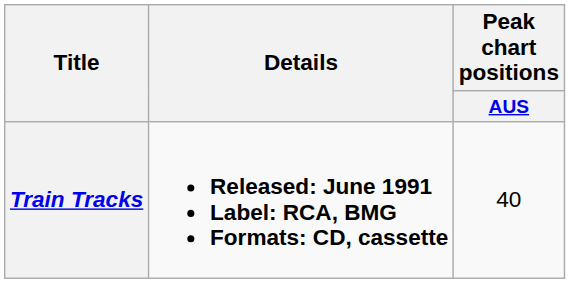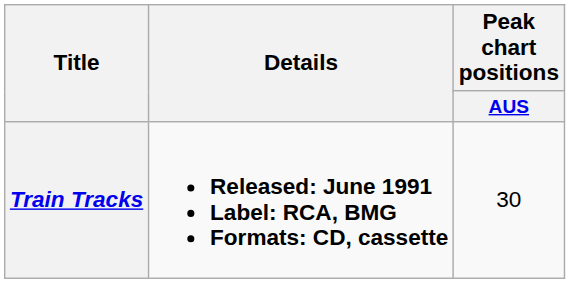Train Tracks | Peak chart positions / AUS: 40 -> 30
